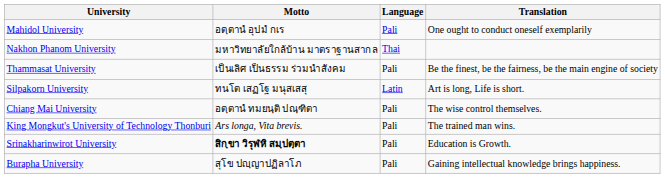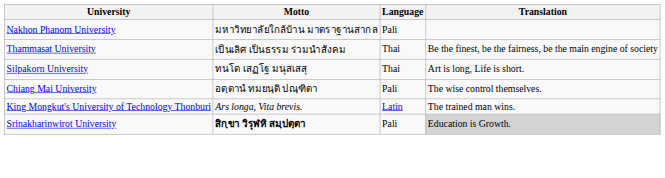- row: Mahidol University | อตฺตานํ อุปมํ กเร | Pali | One ought to conduct oneself exemplarily
Nakhon Phanom University | Language: Thai -> Pali
Thammasat University | Language: Pali -> Thai
Silpakorn University | Language: Latin -> Thai
King Mongkut's University of Technology Thonburi | Language: Pali -> Latin
Srinakharinwirot University | Translation: no background -> lightgrey background
- row: Burapha University | สุโข ปญฺญาปฏิลาโภ | Pali | Gaining intellectual knowledge brings happiness.
